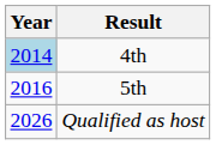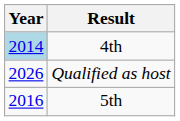rows swapped: 5th <-> Qualified as host
